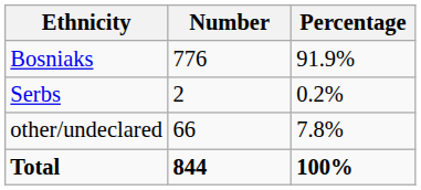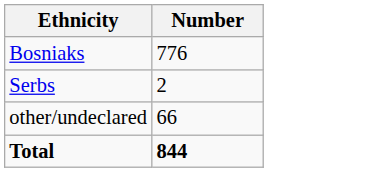- column: Percentage | 91.9% | 0.2% | 7.8% | 100%
